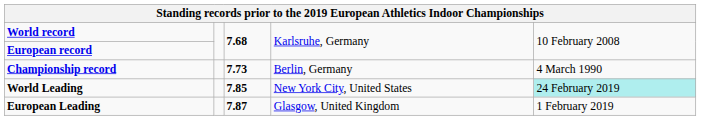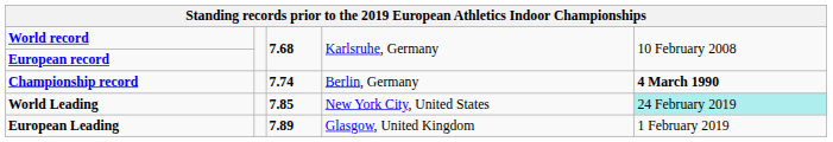Championship record | column 3: 7.73 -> 7.74
Championship record | column 5: normal -> bold
European Leading | column 3: 7.87 -> 7.89
